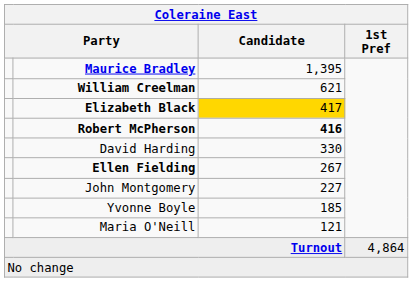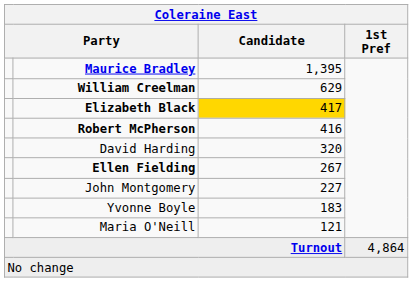William Creelman | Candidate: 621 -> 629
Robert McPherson | Candidate: bold -> normal
David Harding | Candidate: 330 -> 320
Yvonne Boyle | Candidate: 185 -> 183
